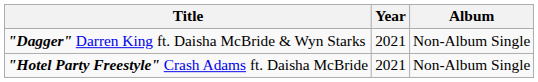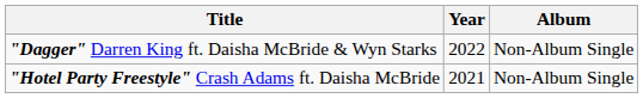"Dagger" Darren King ft. Daisha McBride & Wyn Starks | Year: 2021 -> 2022
